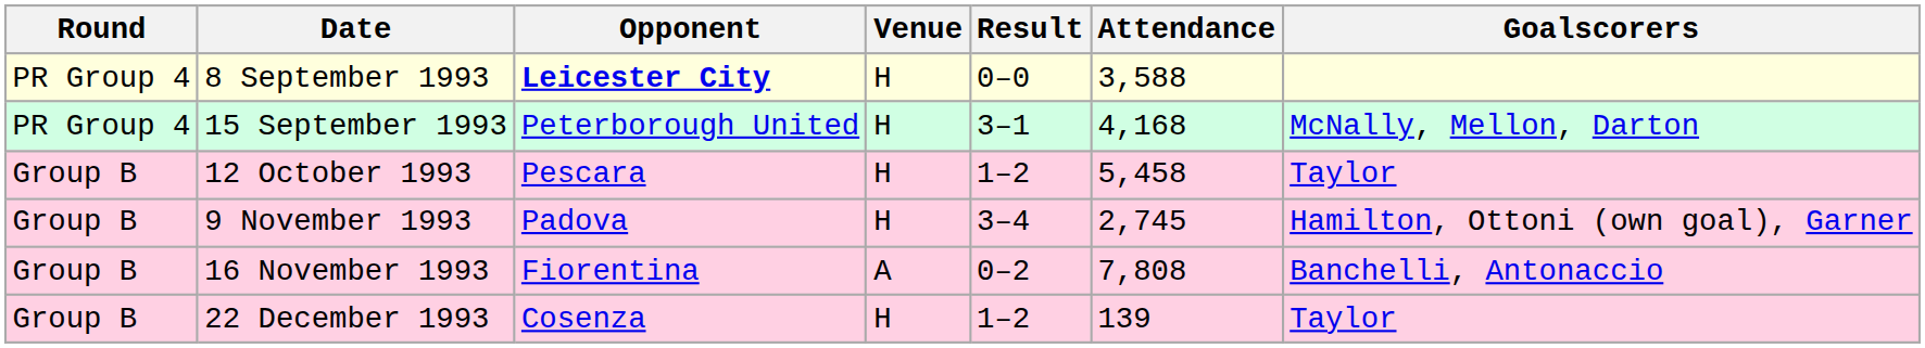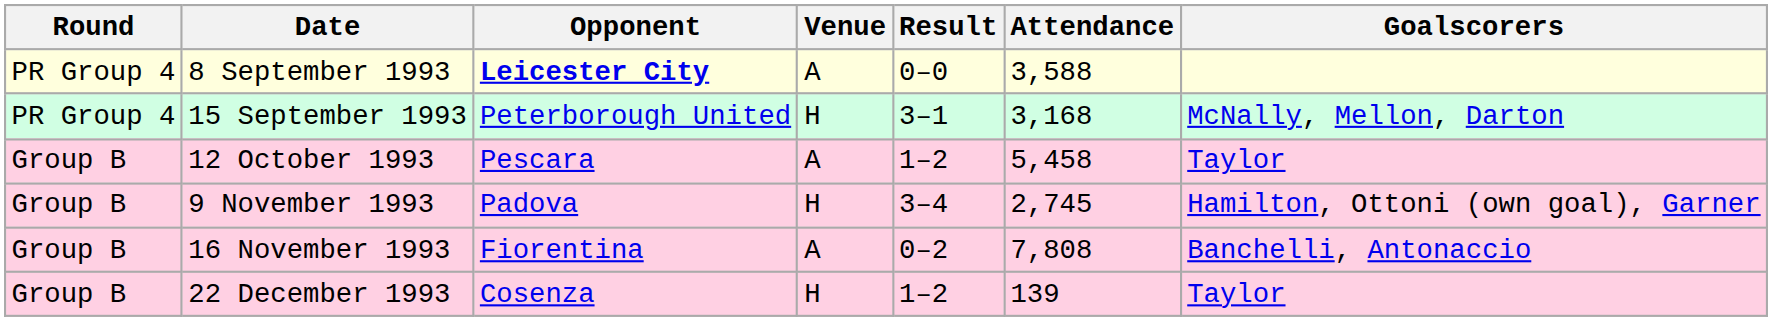8 September 1993 | Venue: H -> A
15 September 1993 | Attendance: 4,168 -> 3,168
12 October 1993 | Venue: H -> A
